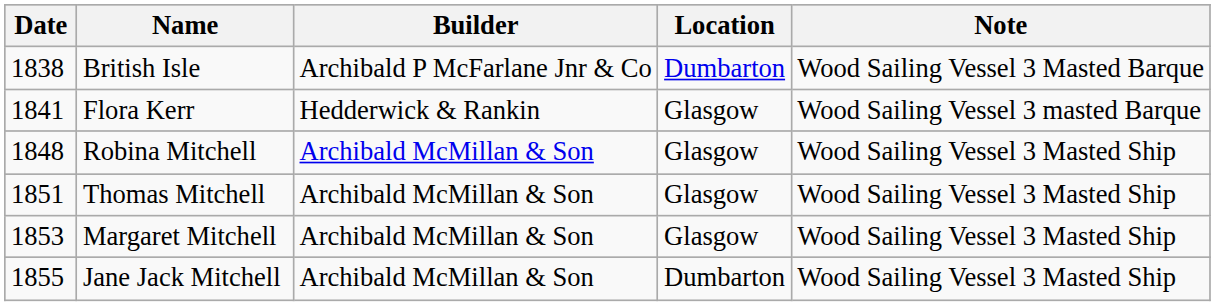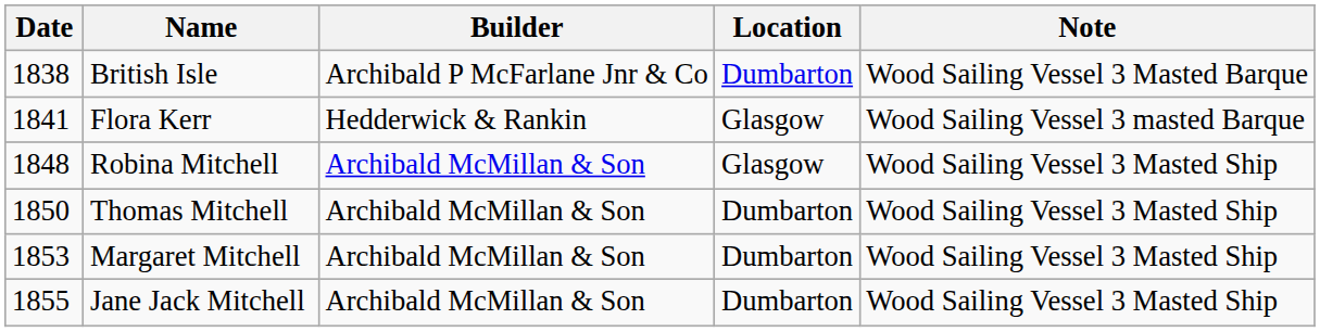Thomas Mitchell | Date: 1851 -> 1850
Thomas Mitchell | Location: Glasgow -> Dumbarton
Margaret Mitchell | Location: Glasgow -> Dumbarton
